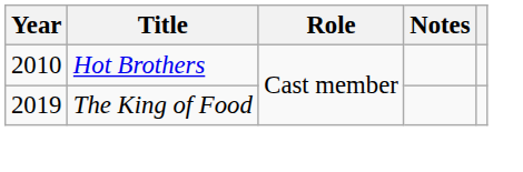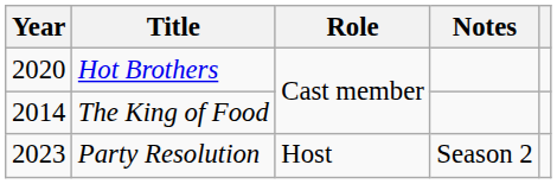Hot Brothers | Year: 2010 -> 2020
The King of Food | Year: 2019 -> 2014
+ row: 2023 | Party Resolution | Host | Season 2
